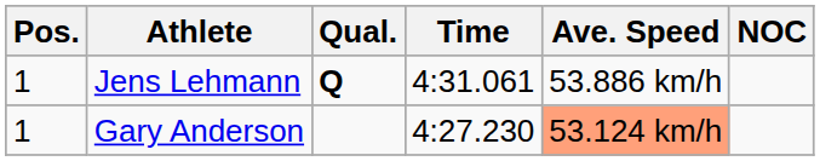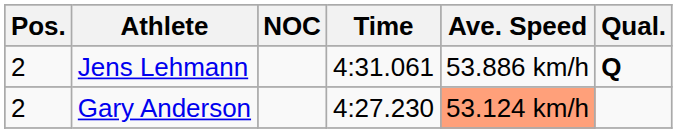columns swapped: NOC <-> Qual.
Jens Lehmann | Pos.: 1 -> 2
Gary Anderson | Pos.: 1 -> 2
